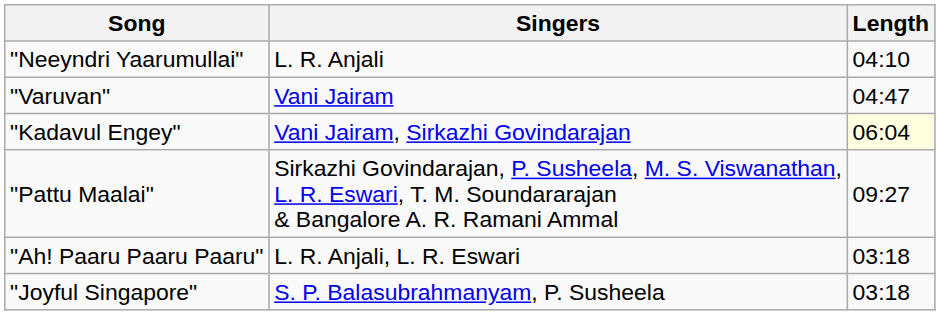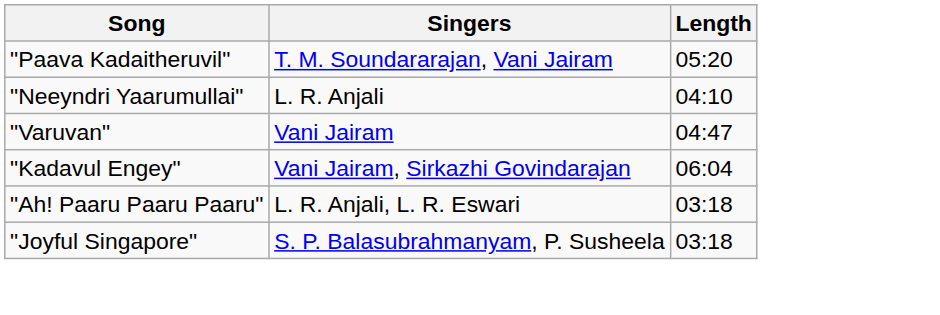+ row: "Paava Kadaitheruvil" | T. M. Soundararajan, Vani Jairam | 05:20
"Kadavul Engey" | Length: lightyellow background -> no background
- row: "Pattu Maalai" | Sirkazhi Govindarajan, P. Susheela, M. S. Viswanathan, L. R. Eswari, T. M. Soundararajan & Bangalore A. R. Ramani Ammal | 09:27
